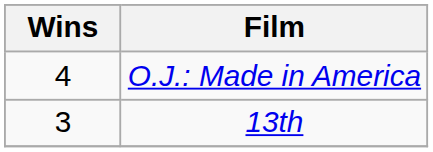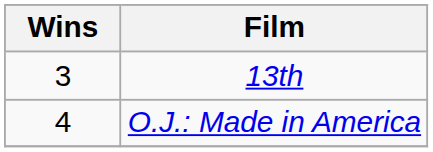rows swapped: O.J.: Made in America <-> 13th
